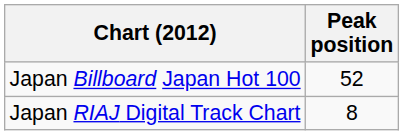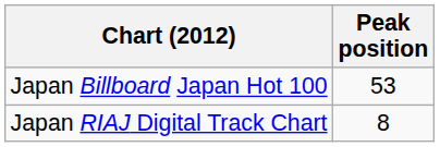Japan Billboard Japan Hot 100 | Peak position: 52 -> 53
